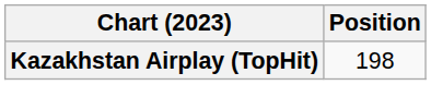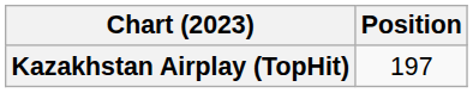Kazakhstan Airplay (TopHit) | Position: 198 -> 197
